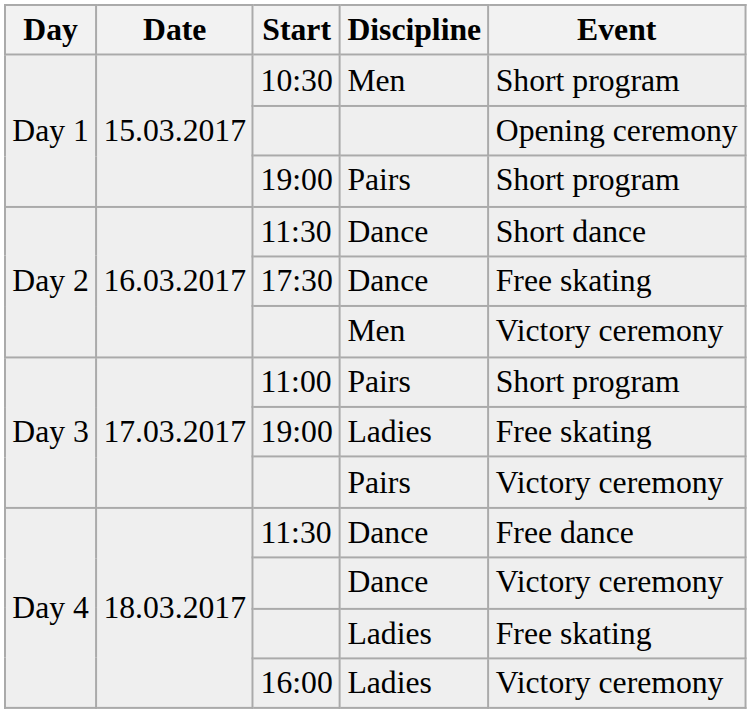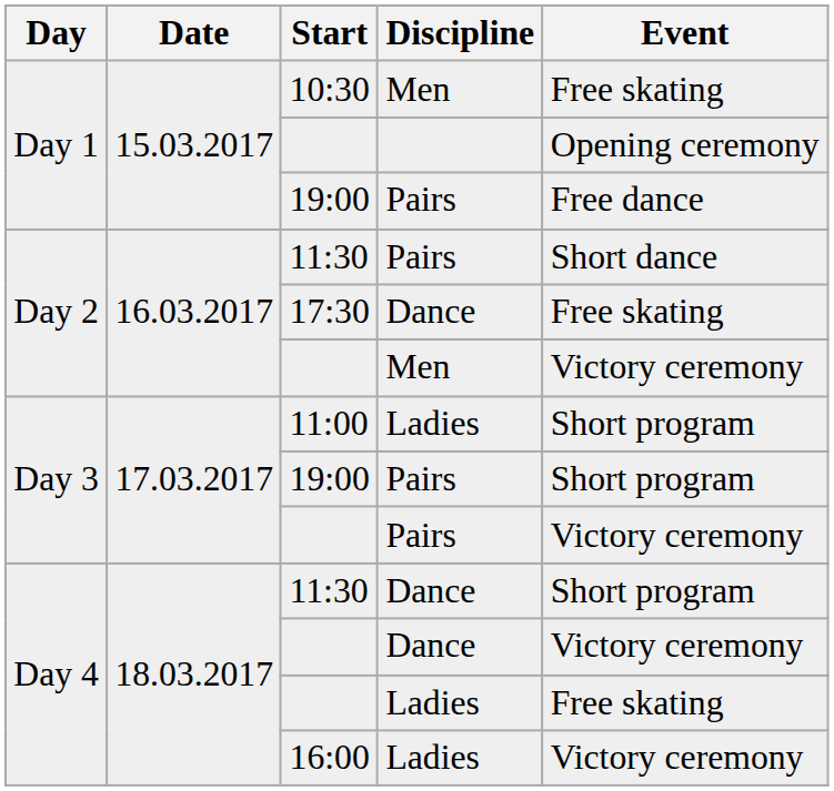10:30 | Event: Short program -> Free skating
Day 1 / 19:00 | Event: Short program -> Free dance
Day 2 / 11:30 | Discipline: Dance -> Pairs
11:00 | Discipline: Pairs -> Ladies
Day 3 / 19:00 | Discipline: Ladies -> Pairs
Day 3 / 19:00 | Event: Free skating -> Short program
Day 4 / 11:30 | Event: Free dance -> Short program
